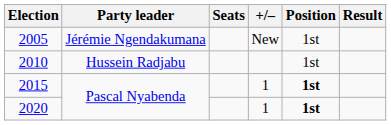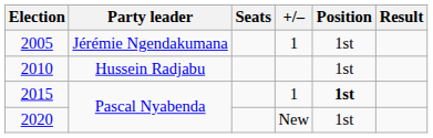2005 | +/–: New -> 1
2020 | +/–: 1 -> New
2020 | Position: bold -> normal
